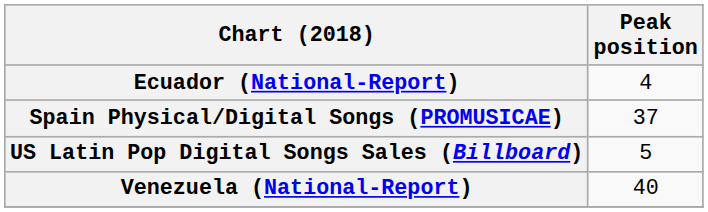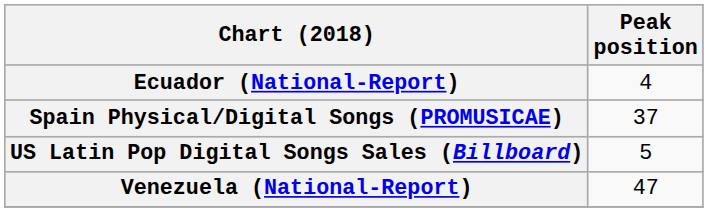Venezuela (National-Report) | Peak position: 40 -> 47
